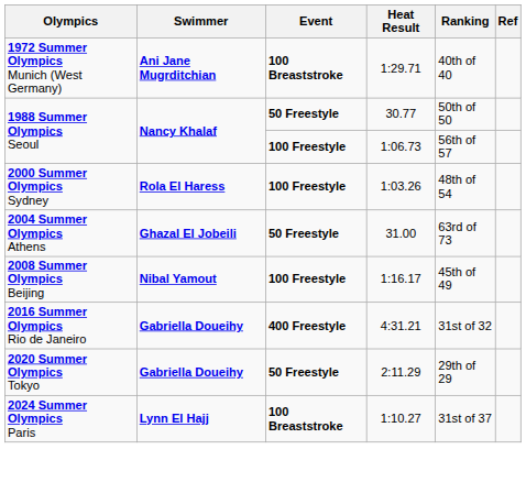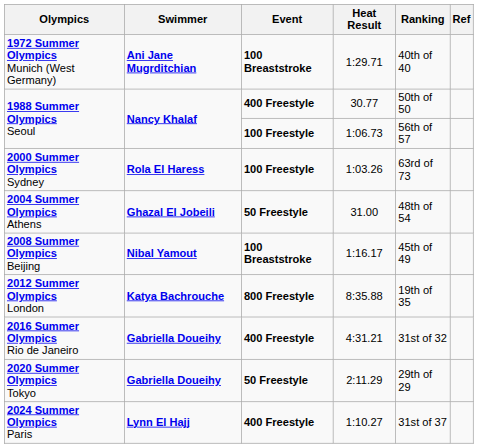1988 Summer Olympics Seoul / 30.77 | Event: 50 Freestyle -> 400 Freestyle
2000 Summer Olympics Sydney | Ranking: 48th of 54 -> 63rd of 73
2004 Summer Olympics Athens | Ranking: 63rd of 73 -> 48th of 54
2008 Summer Olympics Beijing | Event: 100 Freestyle -> 100 Breaststroke
+ row: 2012 Summer Olympics London | Katya Bachrouche | 800 Freestyle | 8:35.88 | 19th of 35
2024 Summer Olympics Paris | Event: 100 Breaststroke -> 400 Freestyle
